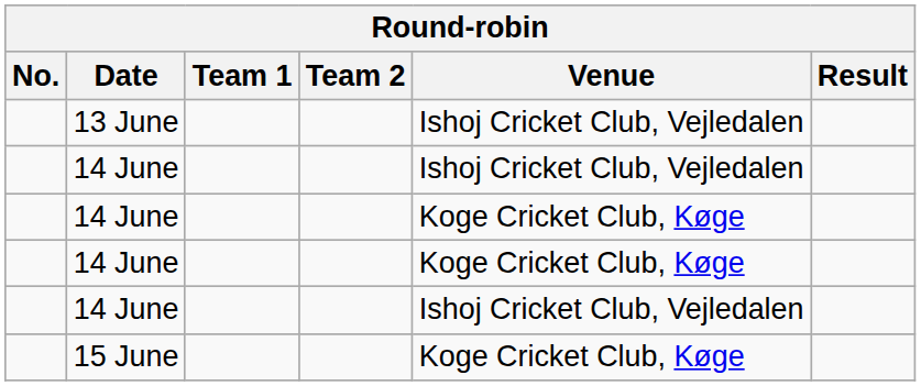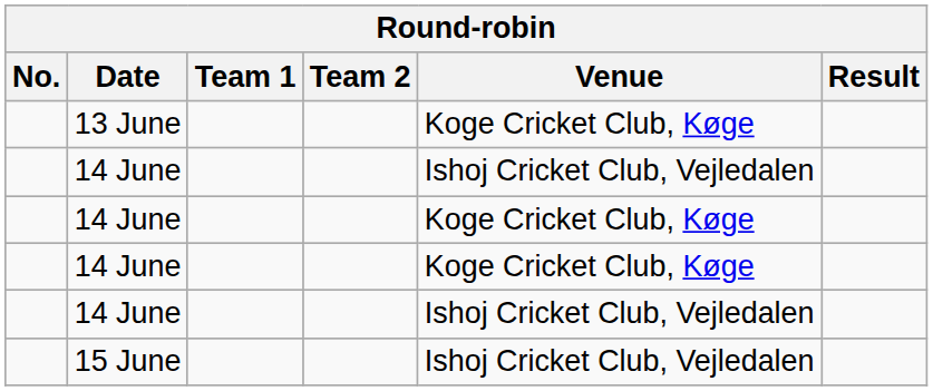13 June | Venue: Ishoj Cricket Club, Vejledalen -> Koge Cricket Club, Køge
15 June | Venue: Koge Cricket Club, Køge -> Ishoj Cricket Club, Vejledalen
